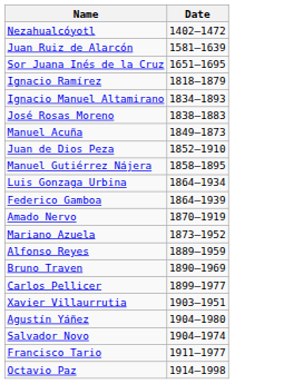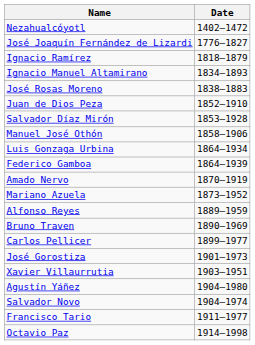- row: Juan Ruiz de Alarcón | 1581–1639
- row: Sor Juana Inés de la Cruz | 1651–1695
+ row: José Joaquín Fernández de Lizardi | 1776–1827
- row: Manuel Acuña | 1849–1873
+ row: Salvador Díaz Mirón | 1853–1928
- row: Manuel Gutiérrez Nájera | 1858–1895
+ row: Manuel José Othón | 1858–1906
+ row: José Gorostiza | 1901–1973
